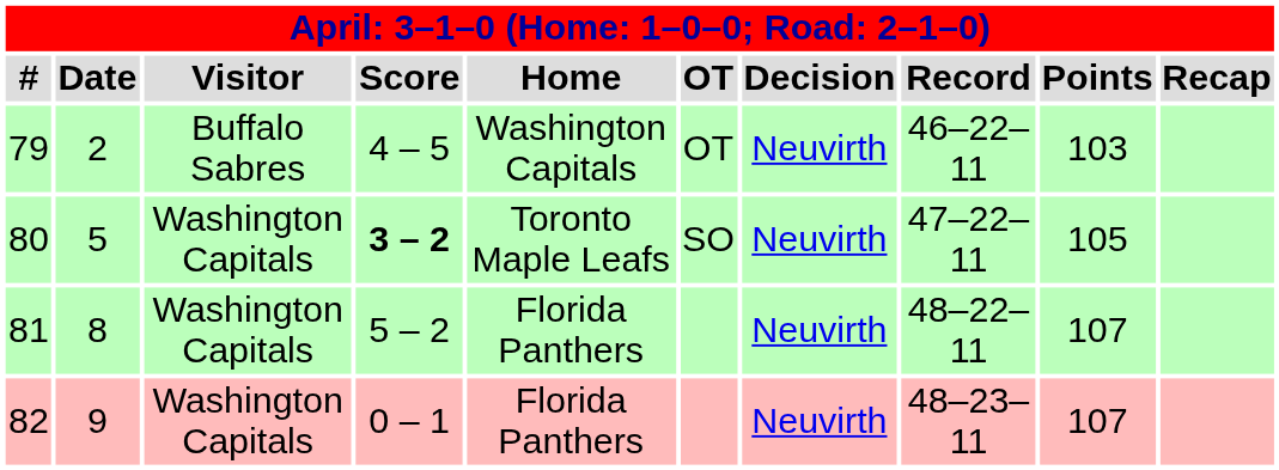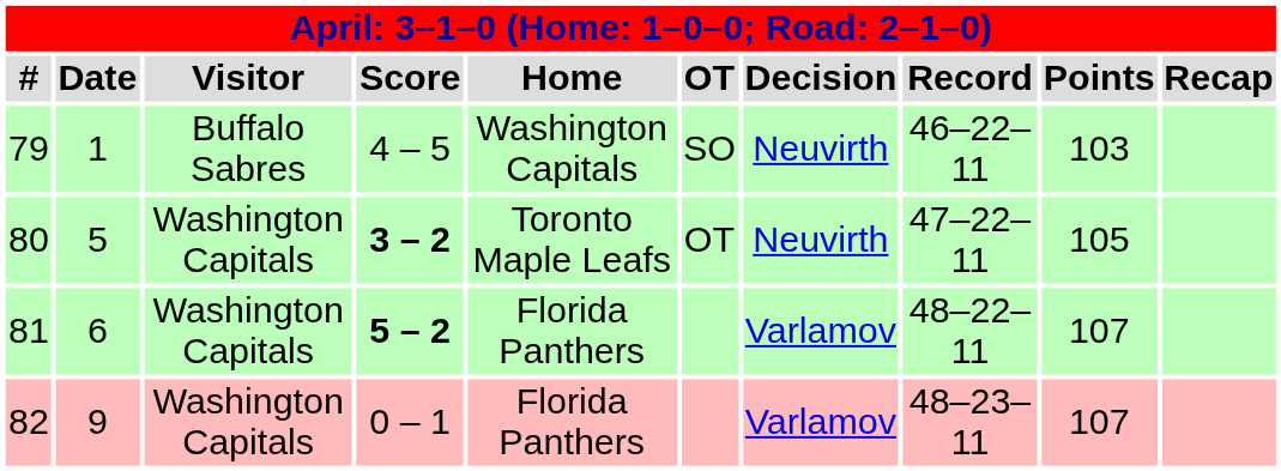79 | Date: 2 -> 1
79 | OT: OT -> SO
80 | OT: SO -> OT
81 | Date: 8 -> 6
81 | Score: normal -> bold
81 | Decision: Neuvirth -> Varlamov
82 | Decision: Neuvirth -> Varlamov
